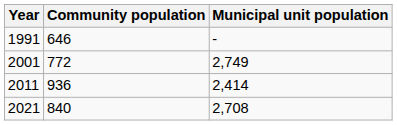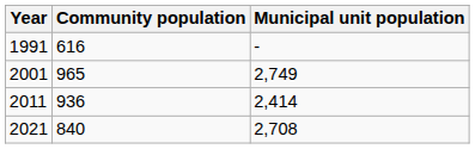1991 | Community population: 646 -> 616
2001 | Community population: 772 -> 965
